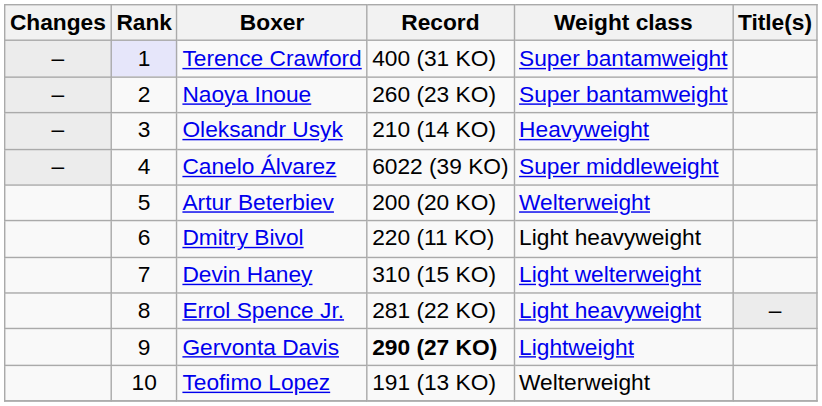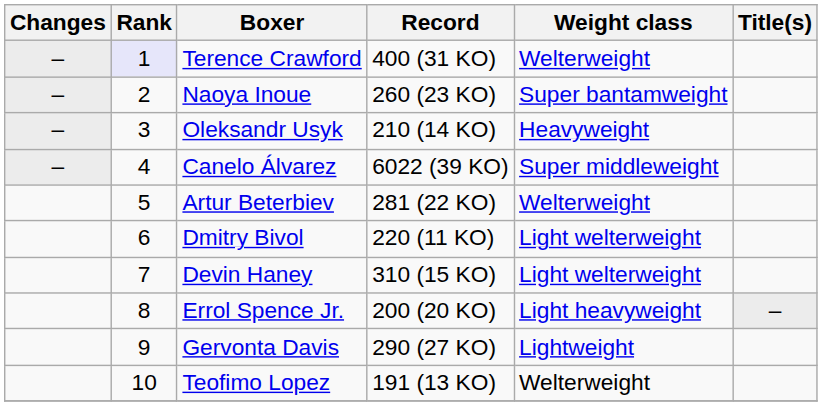Terence Crawford | Weight class: Super bantamweight -> Welterweight
Artur Beterbiev | Record: 200 (20 KO) -> 281 (22 KO)
Dmitry Bivol | Weight class: Light heavyweight -> Light welterweight
Errol Spence Jr. | Record: 281 (22 KO) -> 200 (20 KO)
Gervonta Davis | Record: bold -> normal
